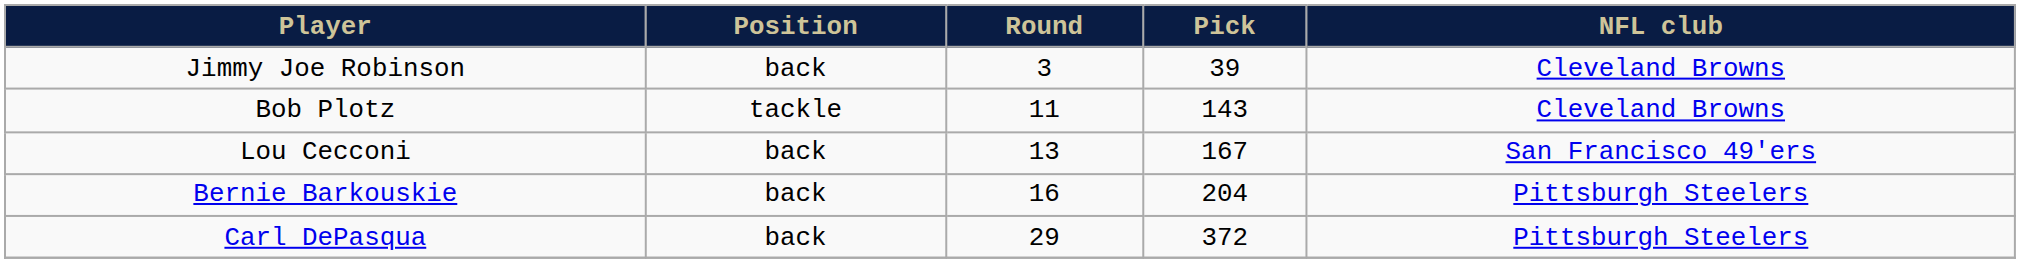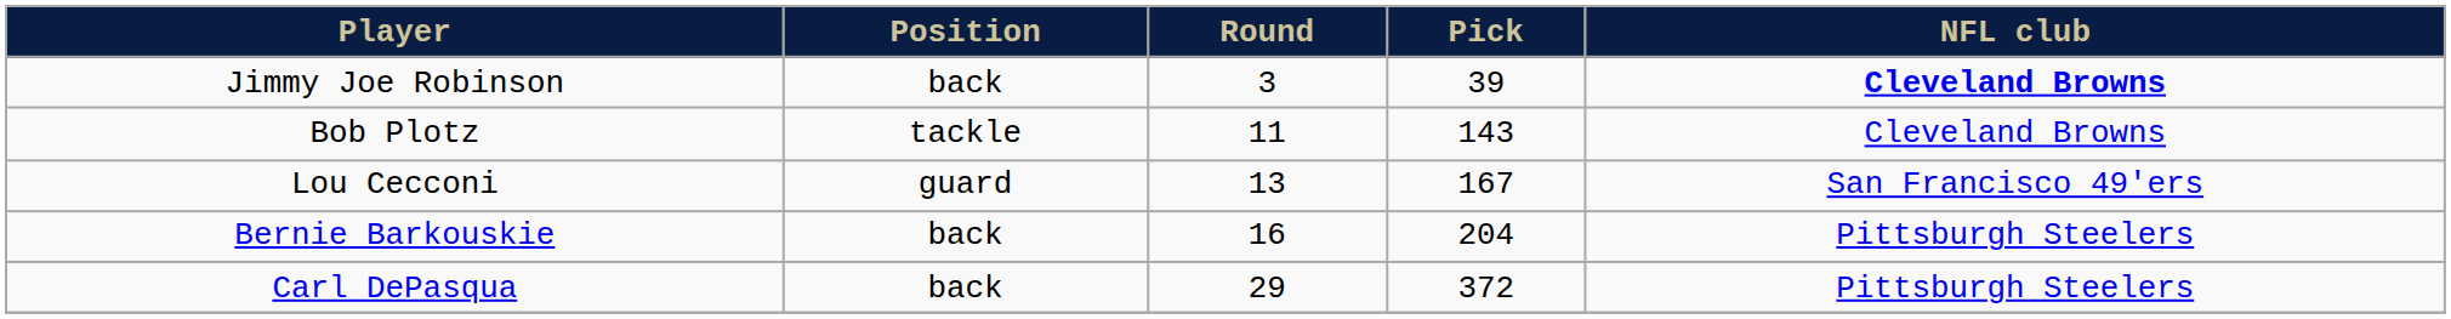Jimmy Joe Robinson | NFL club: normal -> bold
Lou Cecconi | Position: back -> guard
